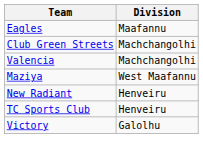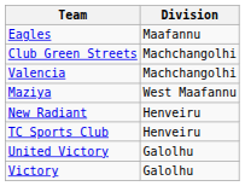+ row: United Victory | Galolhu
